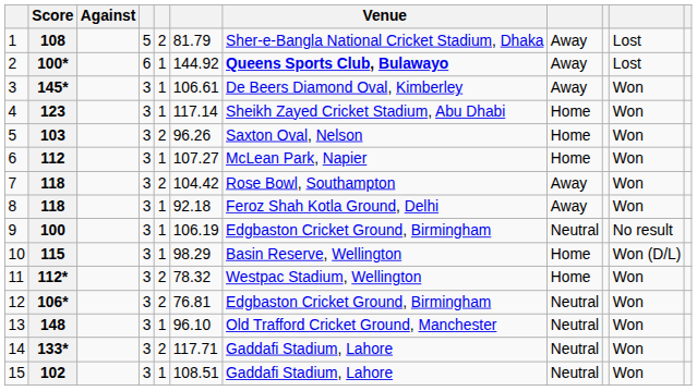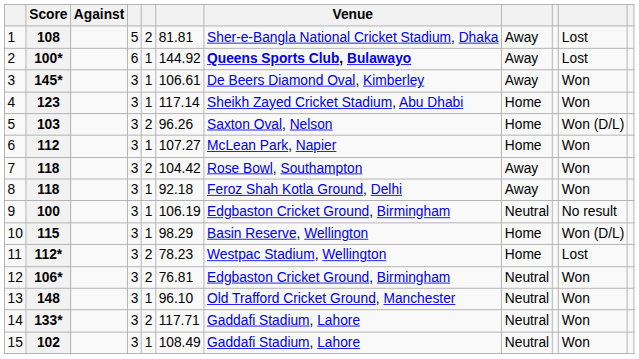108 | column 6: 81.79 -> 81.81
103 | column 10: Won -> Won (D/L)
112* | column 6: 78.32 -> 78.23
112* | column 10: Won -> Lost
102 | column 6: 108.51 -> 108.49
